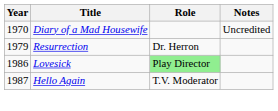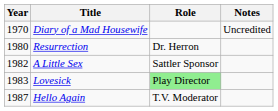Resurrection | Year: 1979 -> 1980
+ row: 1982 | A Little Sex | Sattler Sponsor
Lovesick | Year: 1986 -> 1983
